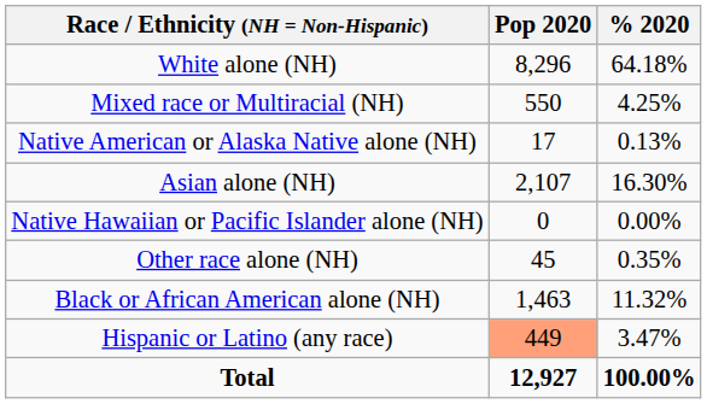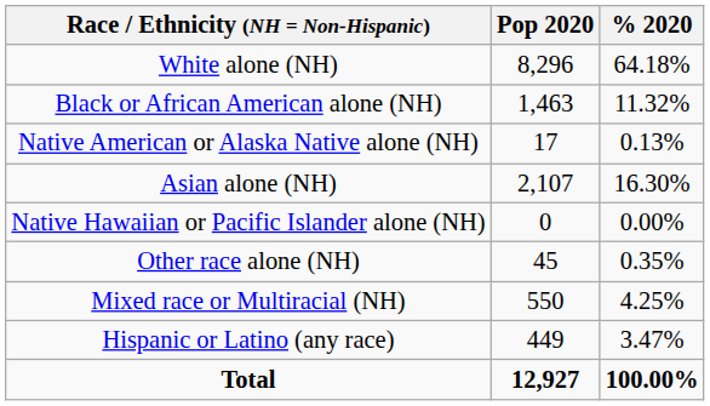rows swapped: Black or African American alone (NH) <-> Mixed race or Multiracial (NH)
Hispanic or Latino (any race) | Pop 2020: lightsalmon background -> no background
